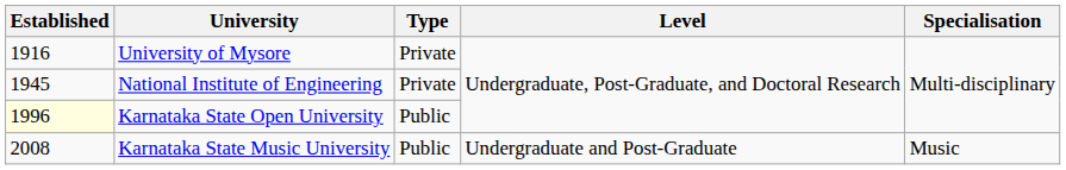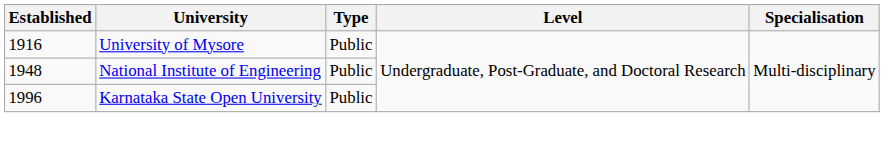University of Mysore | Type: Private -> Public
National Institute of Engineering | Established: 1945 -> 1948
National Institute of Engineering | Type: Private -> Public
Karnataka State Open University | Established: lightyellow background -> no background
- row: 2008 | Karnataka State Music University | Public | Undergraduate and Post-Graduate | Music
